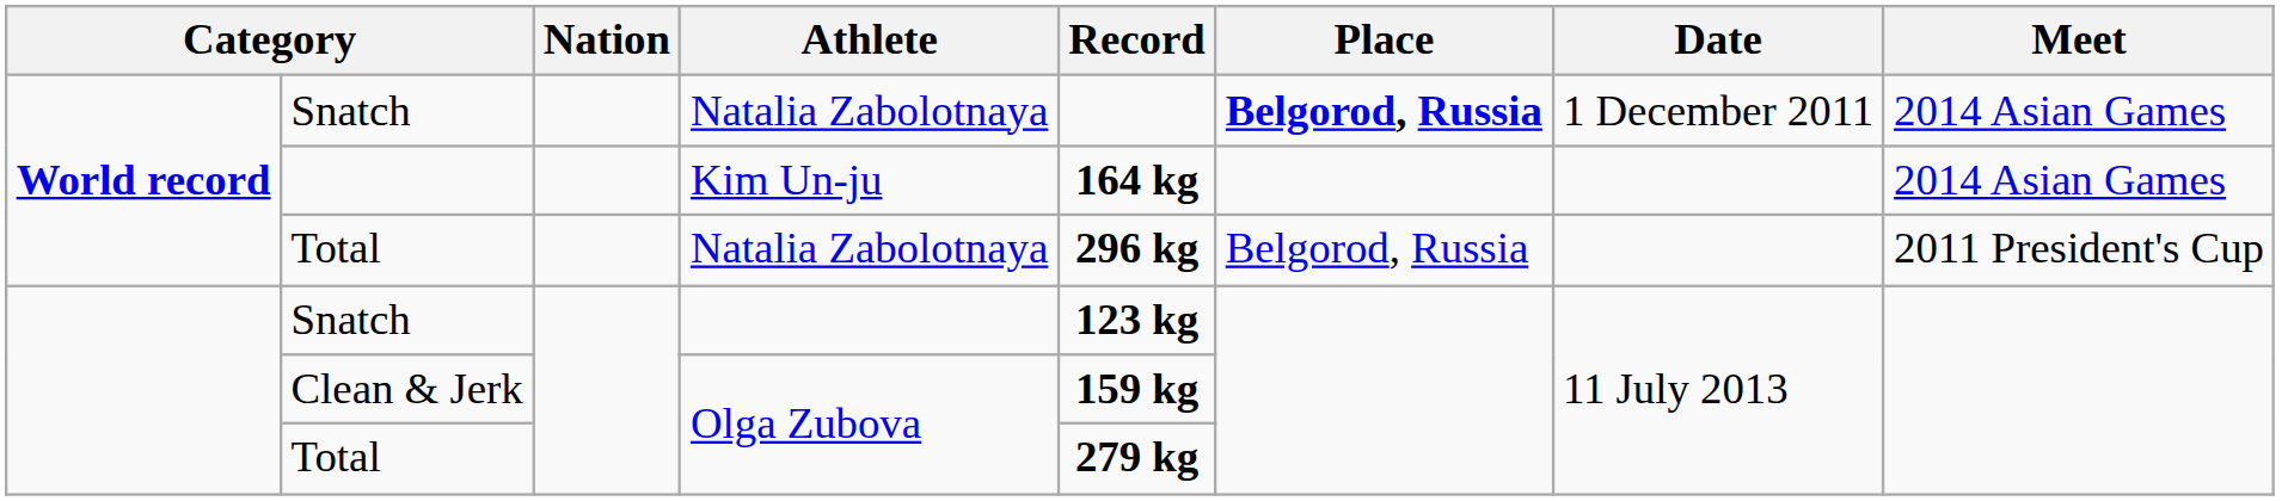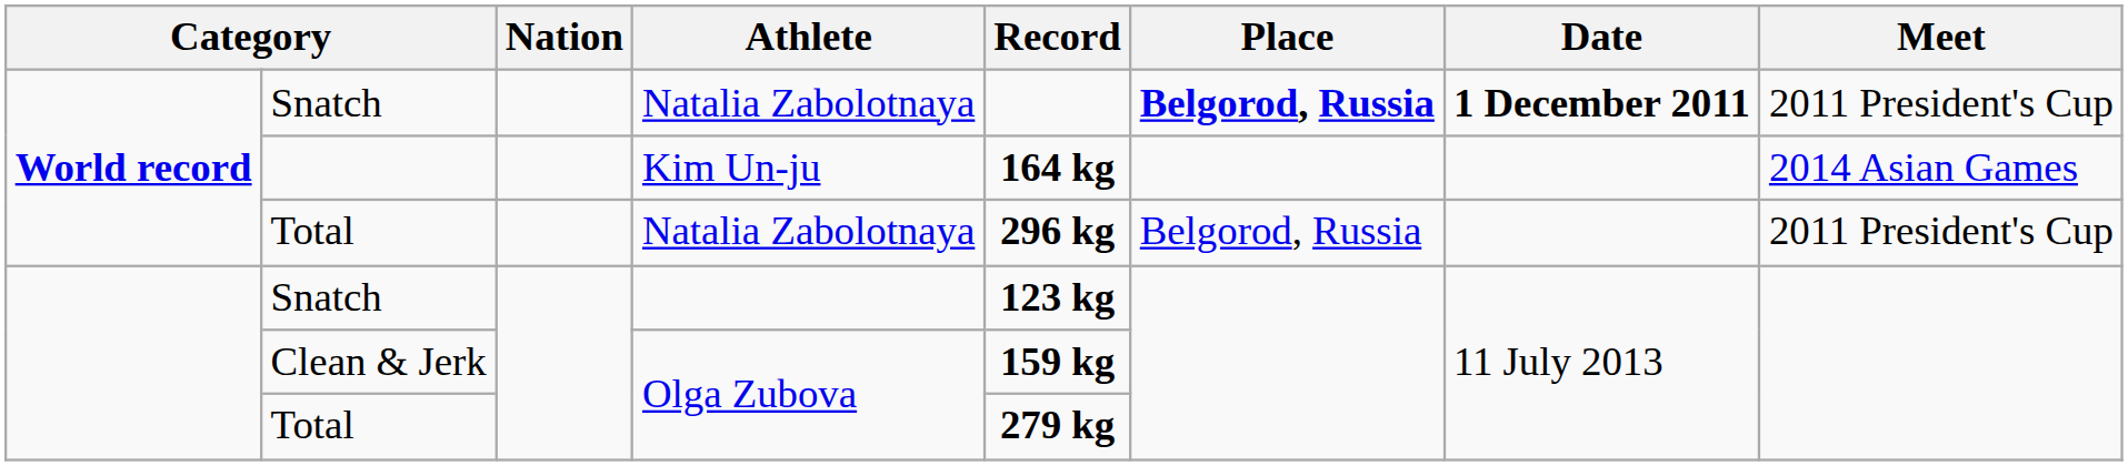Snatch / Natalia Zabolotnaya | Date: normal -> bold
Snatch / Natalia Zabolotnaya | Meet: 2014 Asian Games -> 2011 President's Cup
